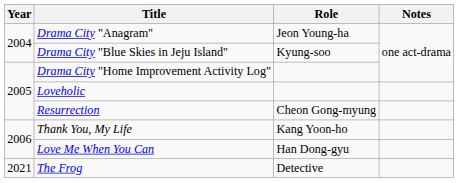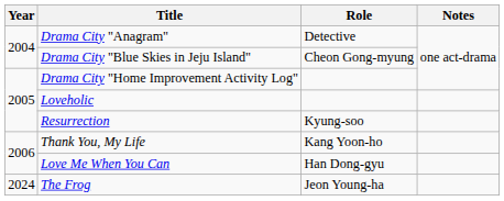Drama City "Anagram" | Role: Jeon Young-ha -> Detective
Drama City "Blue Skies in Jeju Island" | Role: Kyung-soo -> Cheon Gong-myung
Resurrection | Role: Cheon Gong-myung -> Kyung-soo
The Frog | Year: 2021 -> 2024
The Frog | Role: Detective -> Jeon Young-ha
